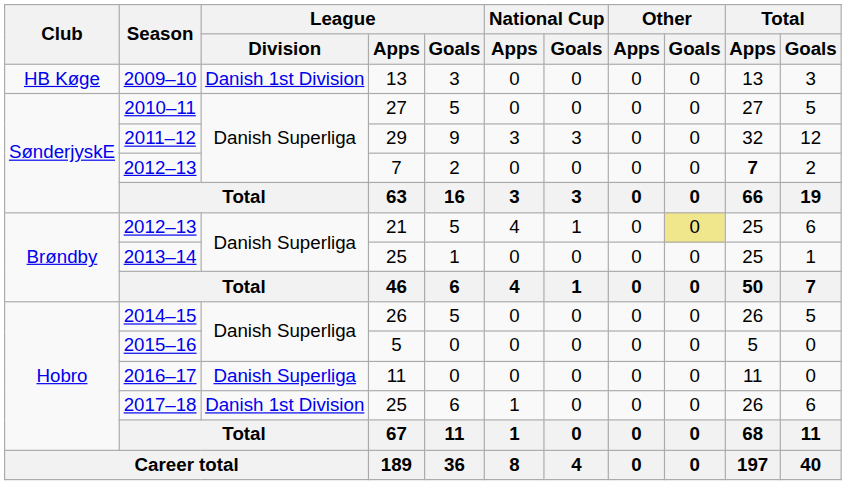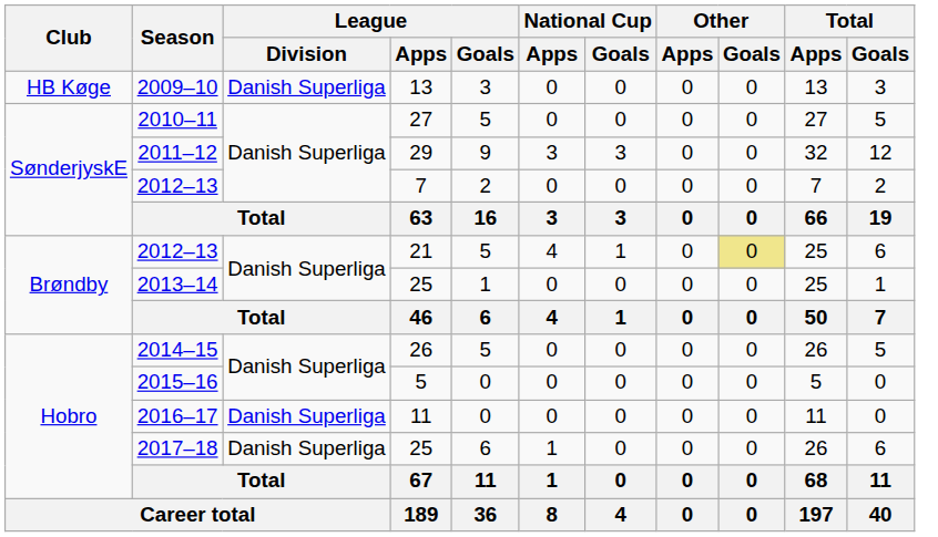2009–10 | League / Division: Danish 1st Division -> Danish Superliga
2012–13 / 7 | Total / Apps: bold -> normal
2017–18 | League / Division: Danish 1st Division -> Danish Superliga
